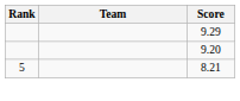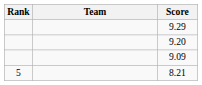+ row: 9.09
